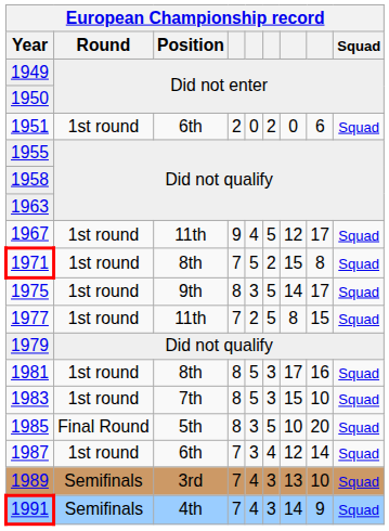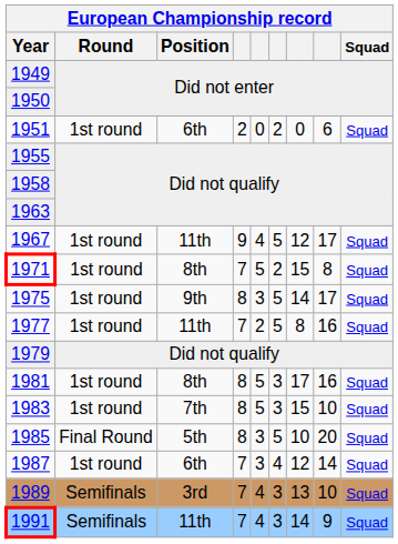1977 | column 8: 15 -> 16
1991 | Position: 4th -> 11th
